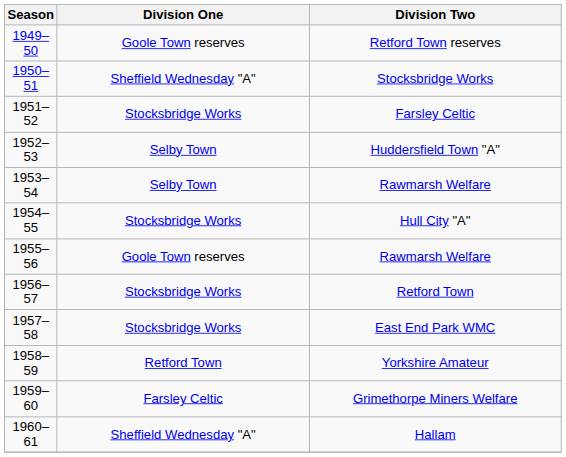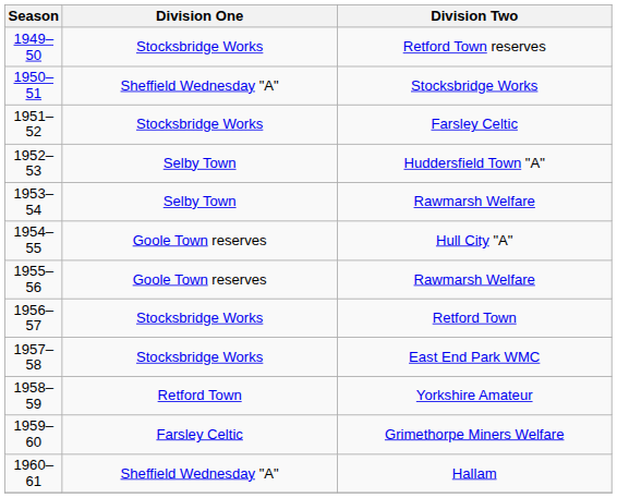Retford Town reserves | Division One: Goole Town reserves -> Stocksbridge Works
Hull City "A" | Division One: Stocksbridge Works -> Goole Town reserves
